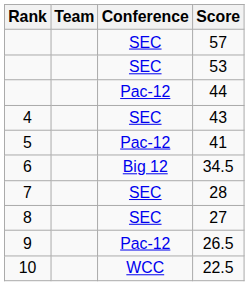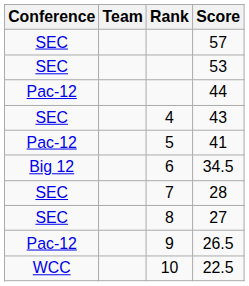columns swapped: Rank <-> Conference
